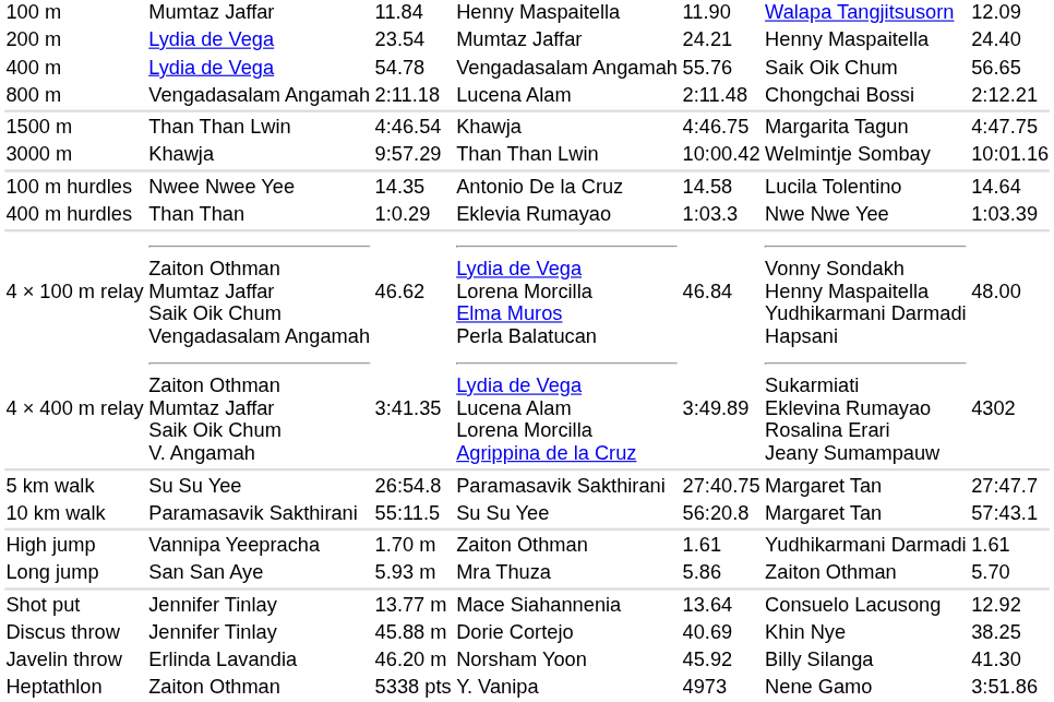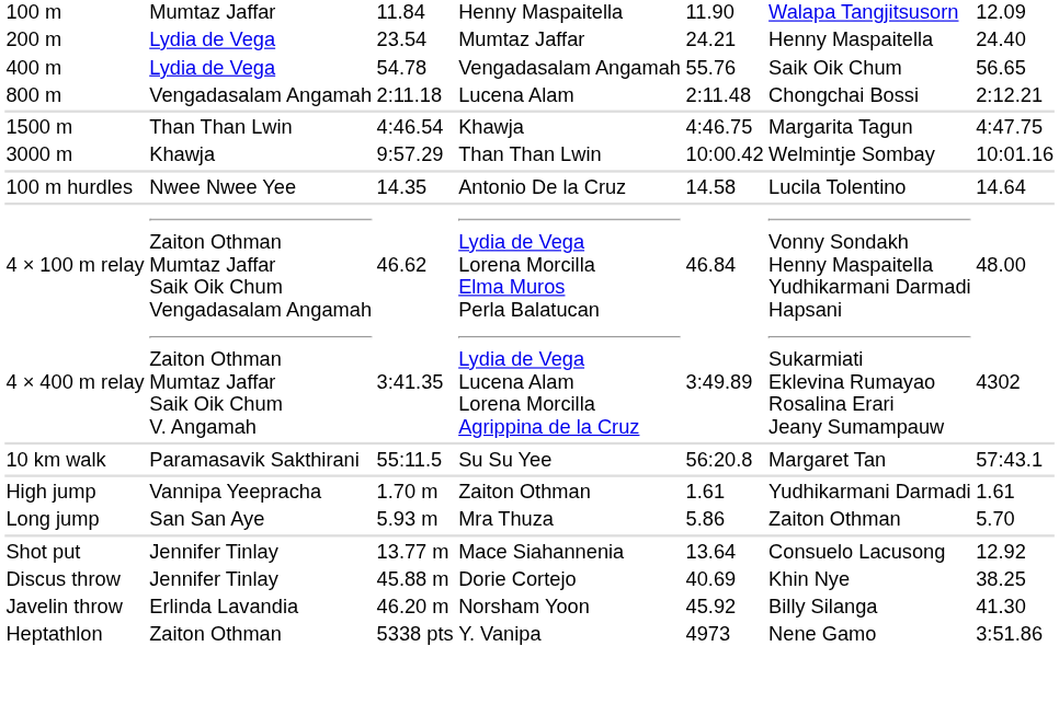- row: 400 m hurdles | Than Than | 1:0.29 | Eklevia Rumayao | 1:03.3 | Nwe Nwe Yee | 1:03.39
- row: 5 km walk | Su Su Yee | 26:54.8 | Paramasavik Sakthirani | 27:40.75 | Margaret Tan | 27:47.7
